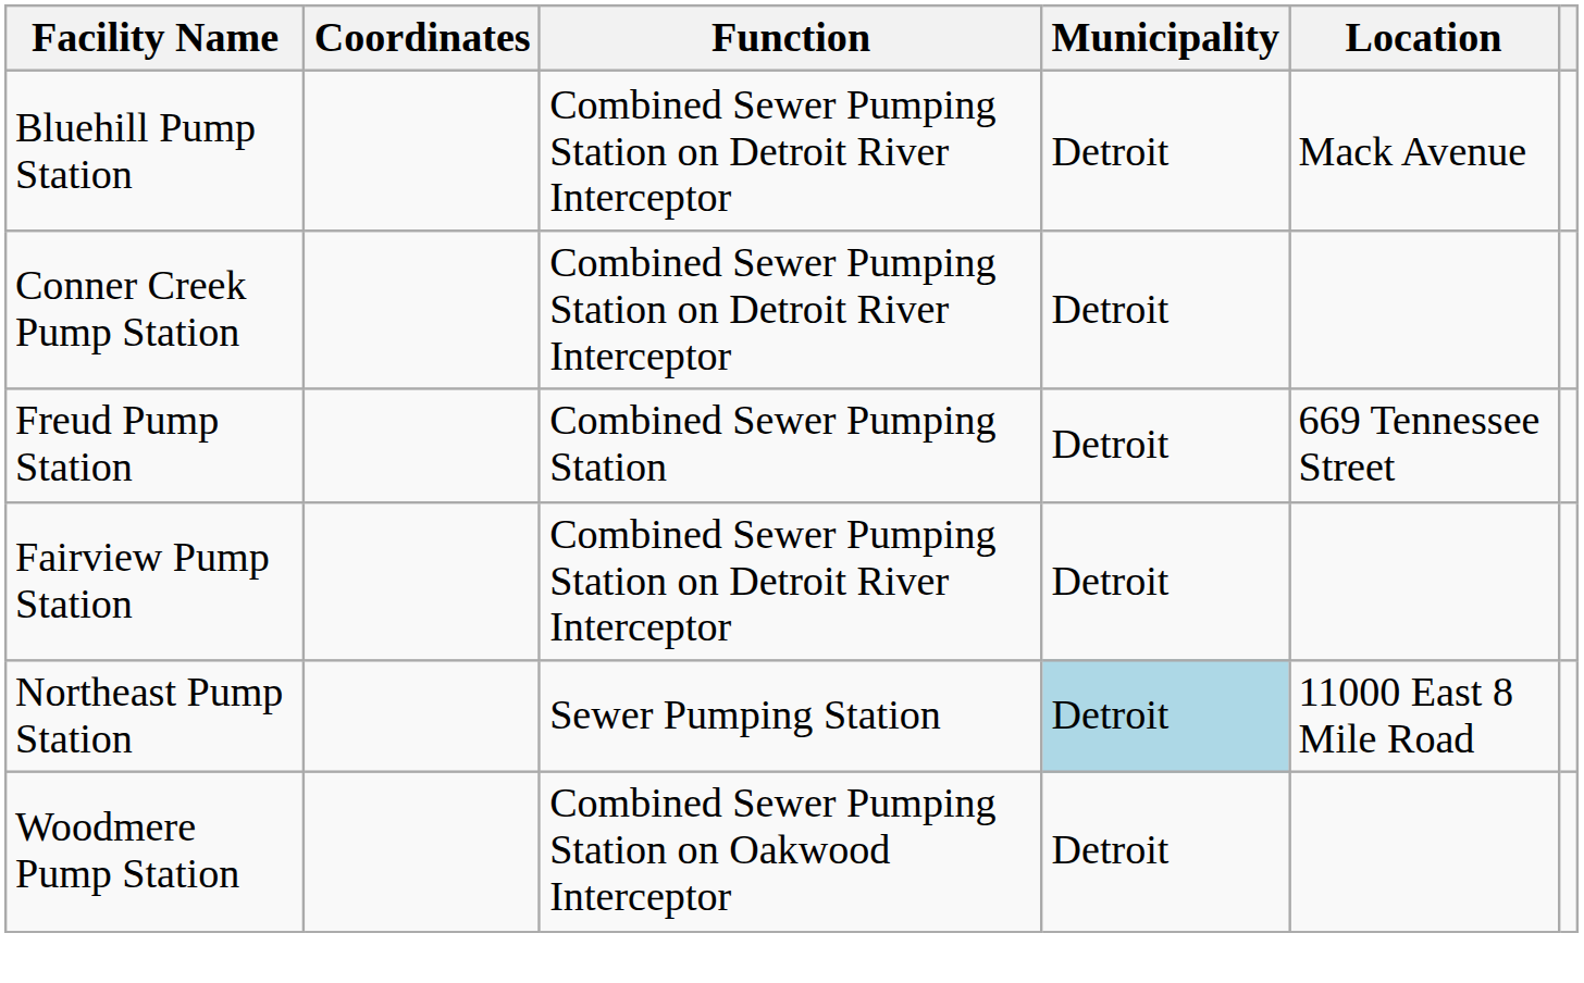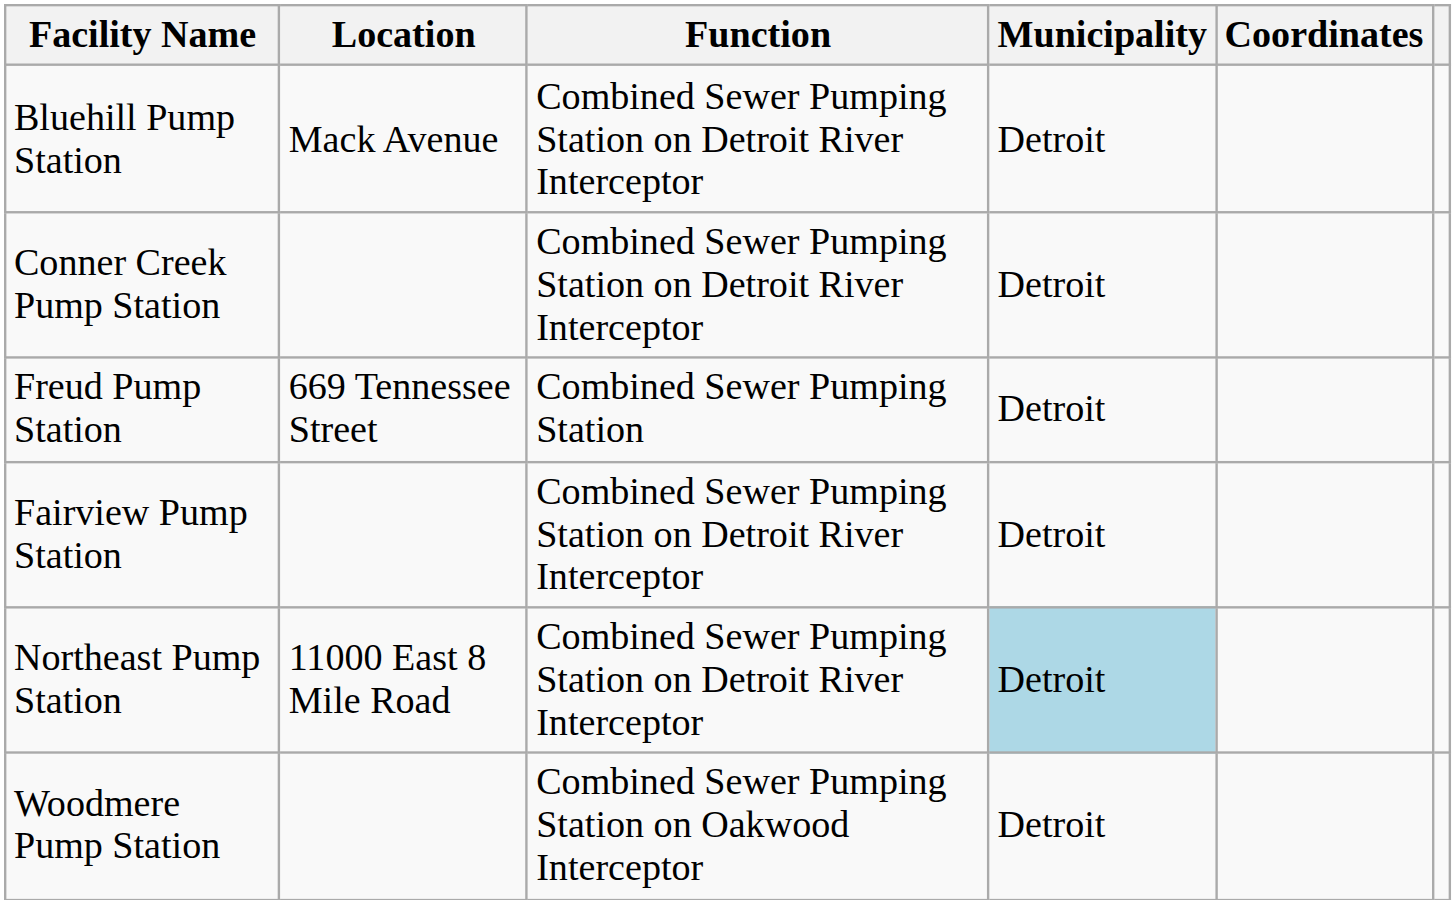columns swapped: Location <-> Coordinates
Northeast Pump Station | Function: Sewer Pumping Station -> Combined Sewer Pumping Station on Detroit River Interceptor
